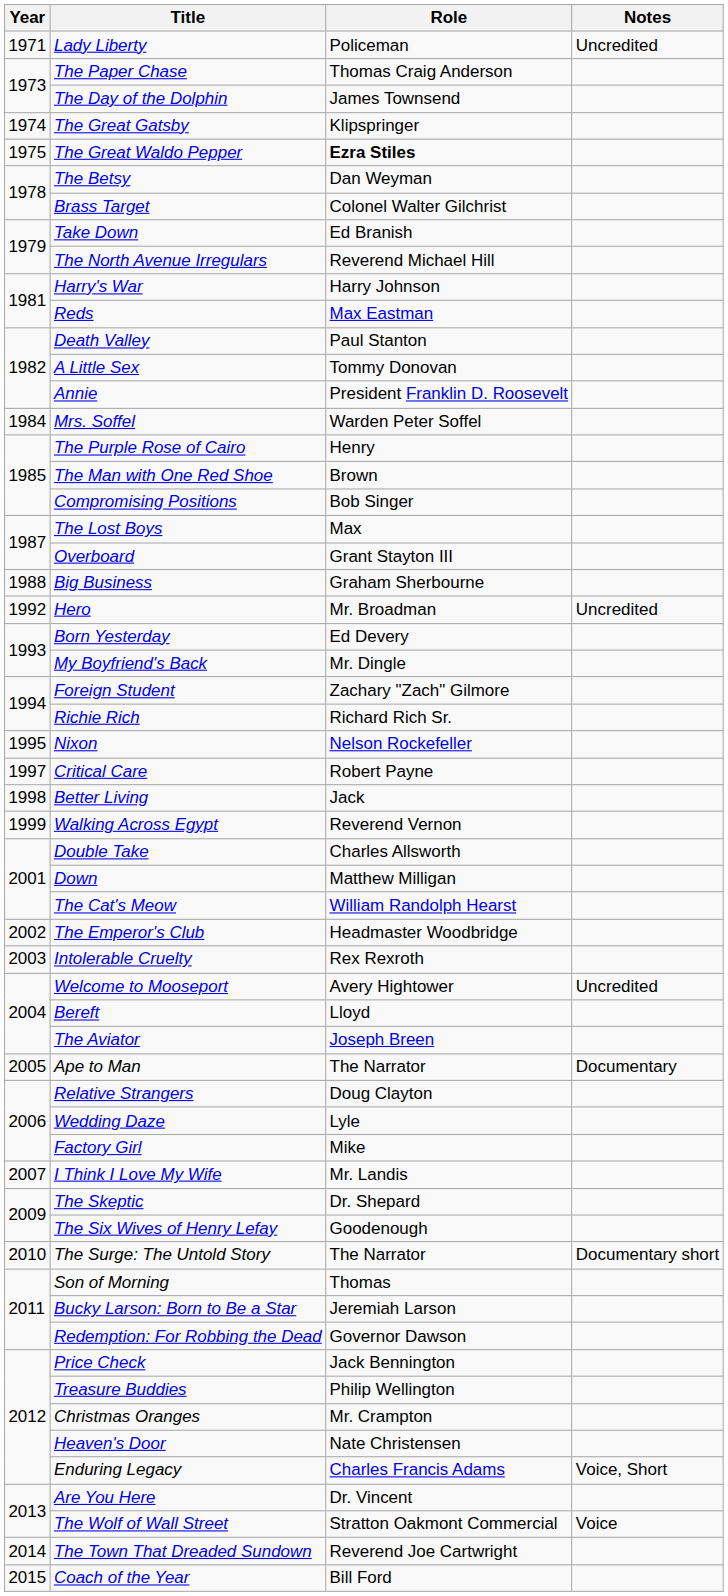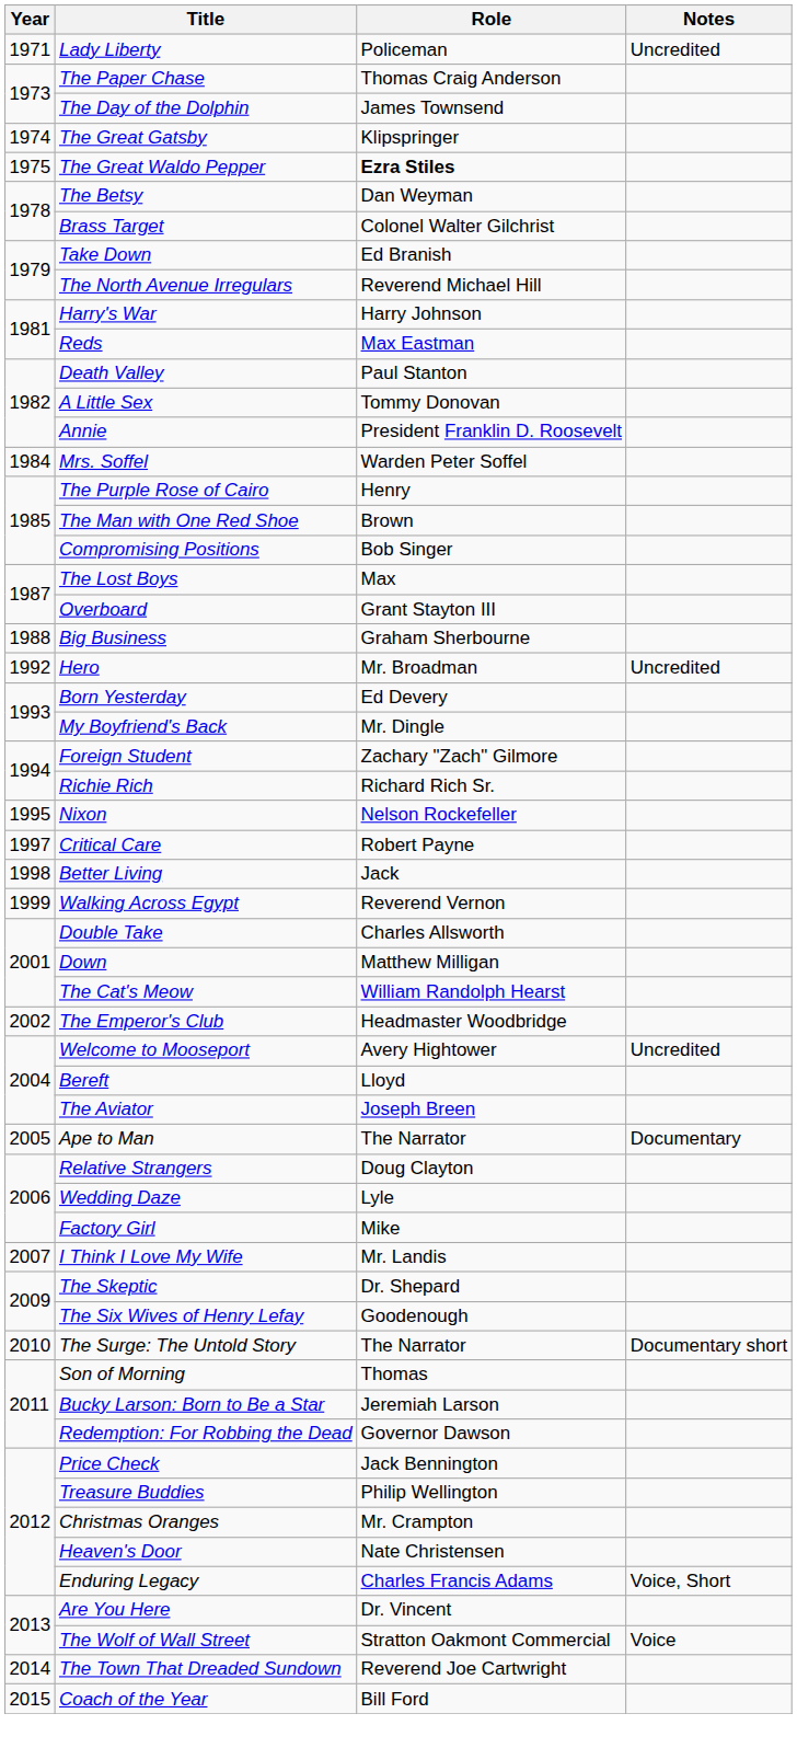- row: 2003 | Intolerable Cruelty | Rex Rexroth
